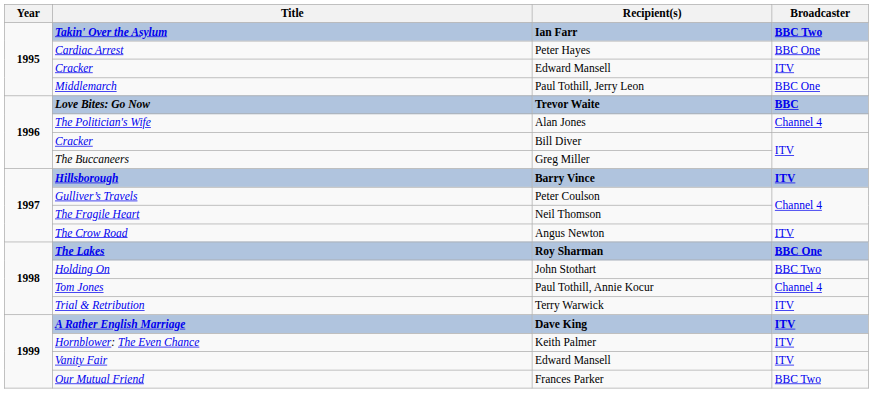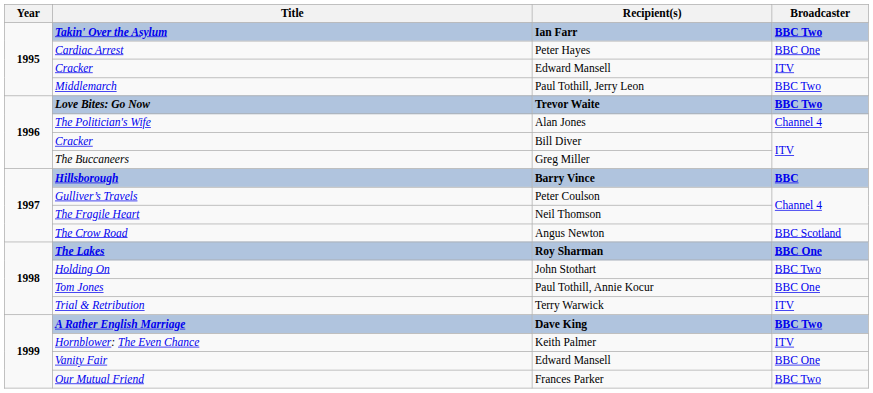Middlemarch | Broadcaster: BBC One -> BBC Two
Love Bites: Go Now | Broadcaster: BBC -> BBC Two
Hillsborough | Broadcaster: ITV -> BBC
The Crow Road | Broadcaster: ITV -> BBC Scotland
Tom Jones | Broadcaster: Channel 4 -> BBC One
A Rather English Marriage | Broadcaster: ITV -> BBC Two
Vanity Fair | Broadcaster: ITV -> BBC One
